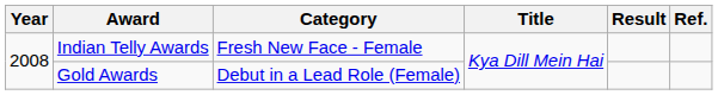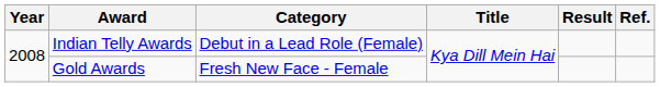Indian Telly Awards | Category: Fresh New Face - Female -> Debut in a Lead Role (Female)
Gold Awards | Category: Debut in a Lead Role (Female) -> Fresh New Face - Female
